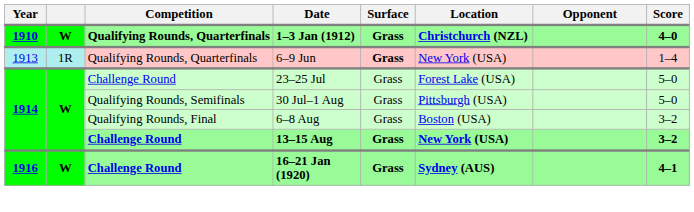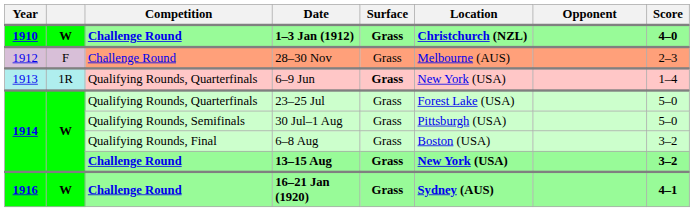1–3 Jan (1912) | Competition: Qualifying Rounds, Quarterfinals -> Challenge Round
+ row: 1912 | F | Challenge Round | 28–30 Nov | Grass | Melbourne (AUS) | 2–3
23–25 Jul | Competition: Challenge Round -> Qualifying Rounds, Quarterfinals
